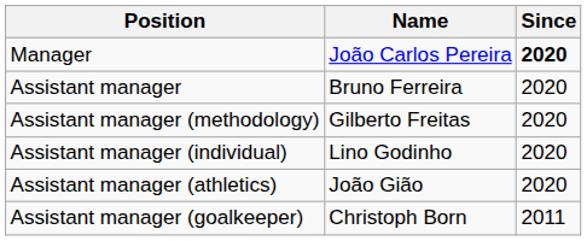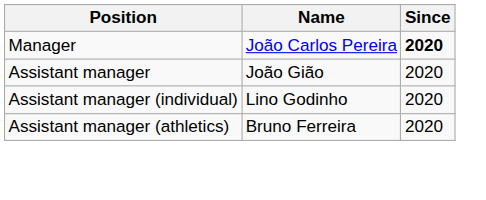Assistant manager | Name: Bruno Ferreira -> João Gião
- row: Assistant manager (methodology) | Gilberto Freitas | 2020
Assistant manager (athletics) | Name: João Gião -> Bruno Ferreira
- row: Assistant manager (goalkeeper) | Christoph Born | 2011
